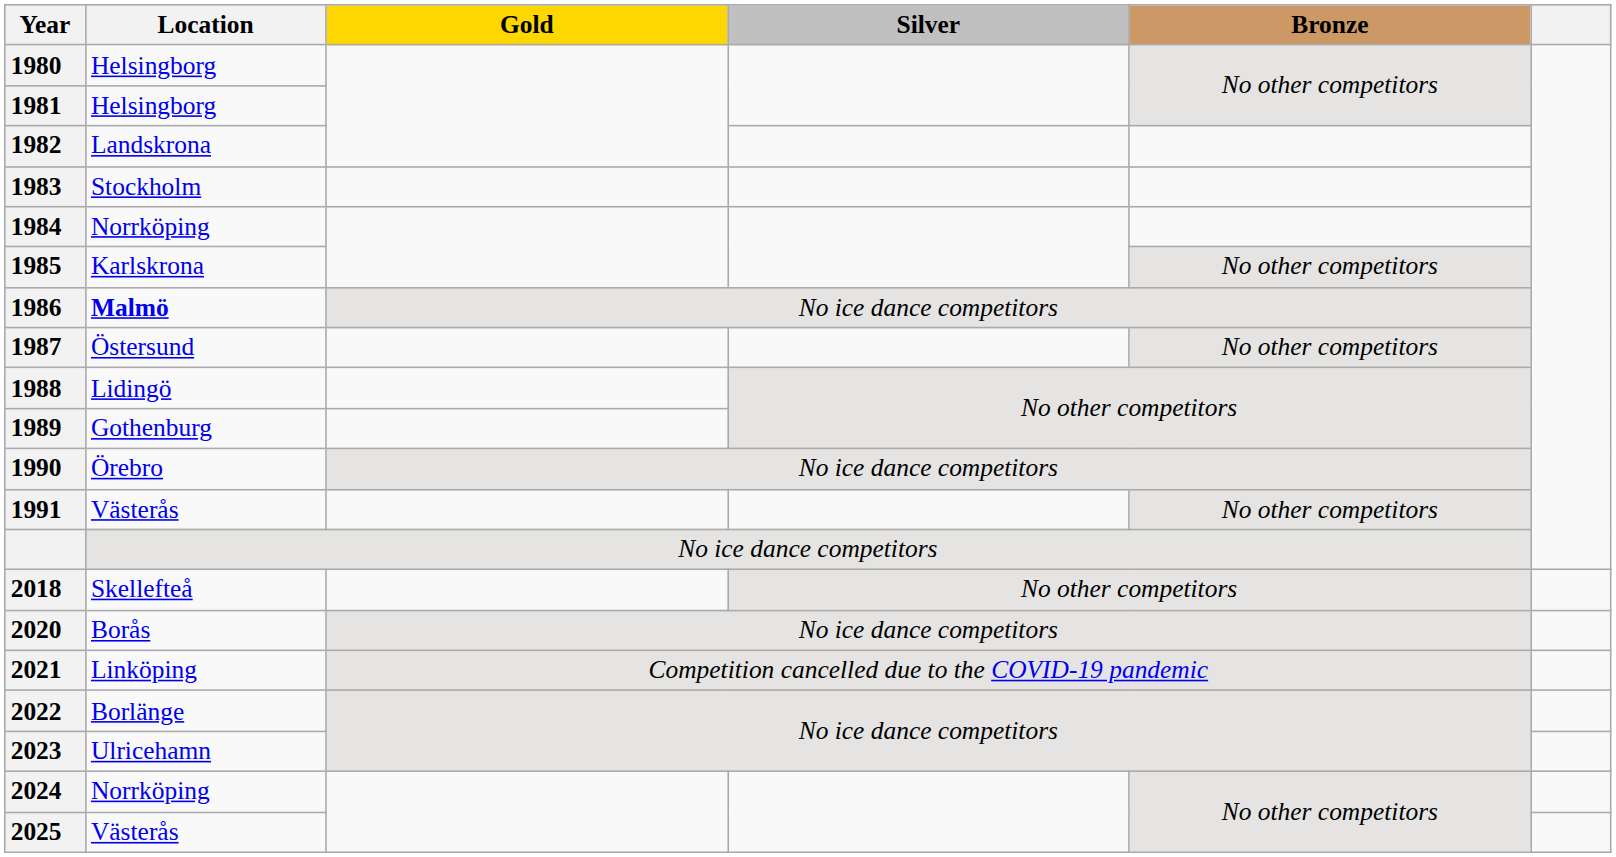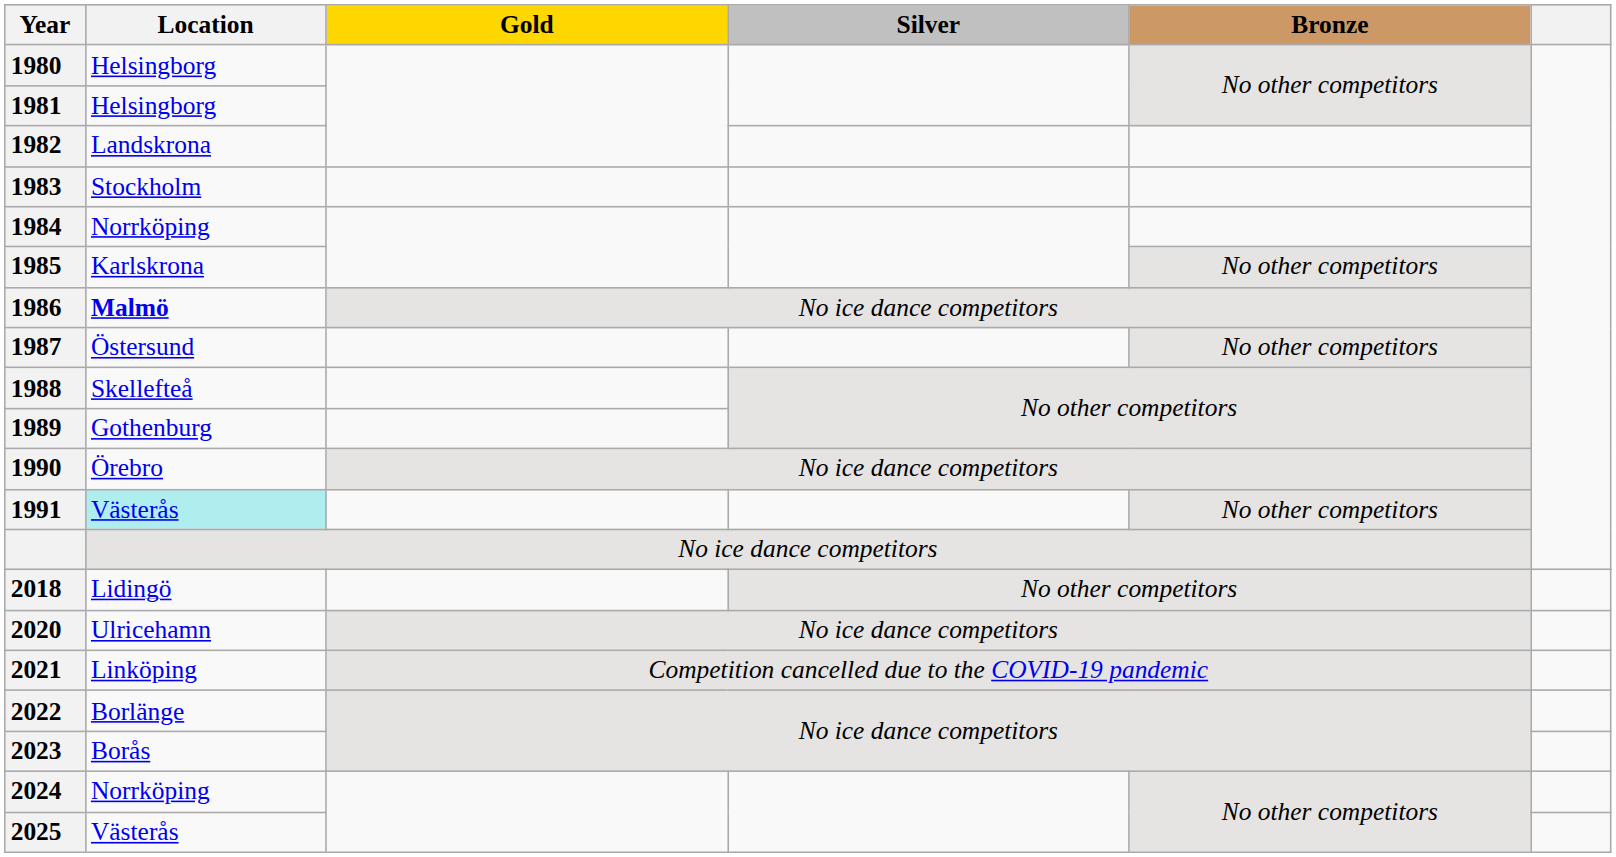1988 | Location: Lidingö -> Skellefteå
1991 | Location: no background -> paleturquoise background
2018 | Location: Skellefteå -> Lidingö
2020 | Location: Borås -> Ulricehamn
2023 | Location: Ulricehamn -> Borås
